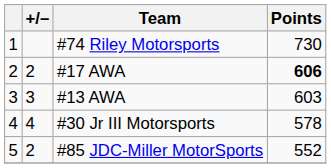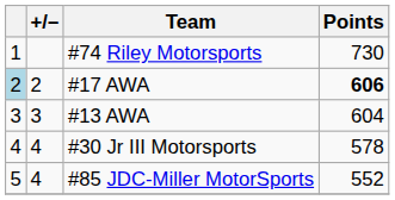#17 AWA | column 1: no background -> lightblue background
#13 AWA | Points: 603 -> 604
#85 JDC-Miller MotorSports | +/–: 2 -> 4
